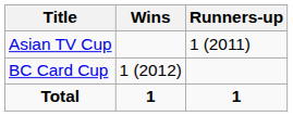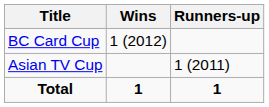rows swapped: Asian TV Cup <-> BC Card Cup
